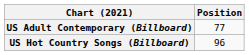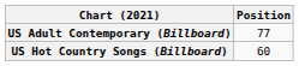US Hot Country Songs (Billboard) | Position: 96 -> 60
